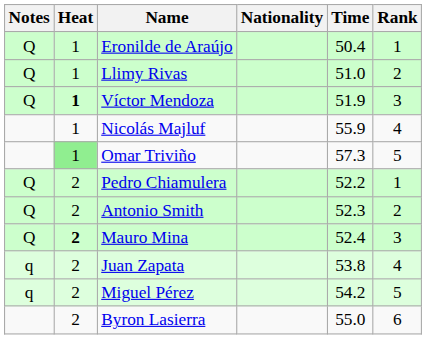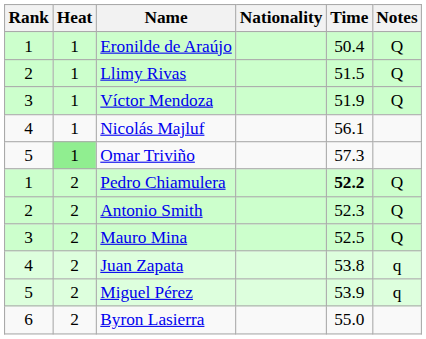columns swapped: Rank <-> Notes
Llimy Rivas | Time: 51.0 -> 51.5
Víctor Mendoza | Heat: bold -> normal
Nicolás Majluf | Time: 55.9 -> 56.1
Pedro Chiamulera | Time: normal -> bold
Mauro Mina | Heat: bold -> normal
Mauro Mina | Time: 52.4 -> 52.5
Miguel Pérez | Time: 54.2 -> 53.9
